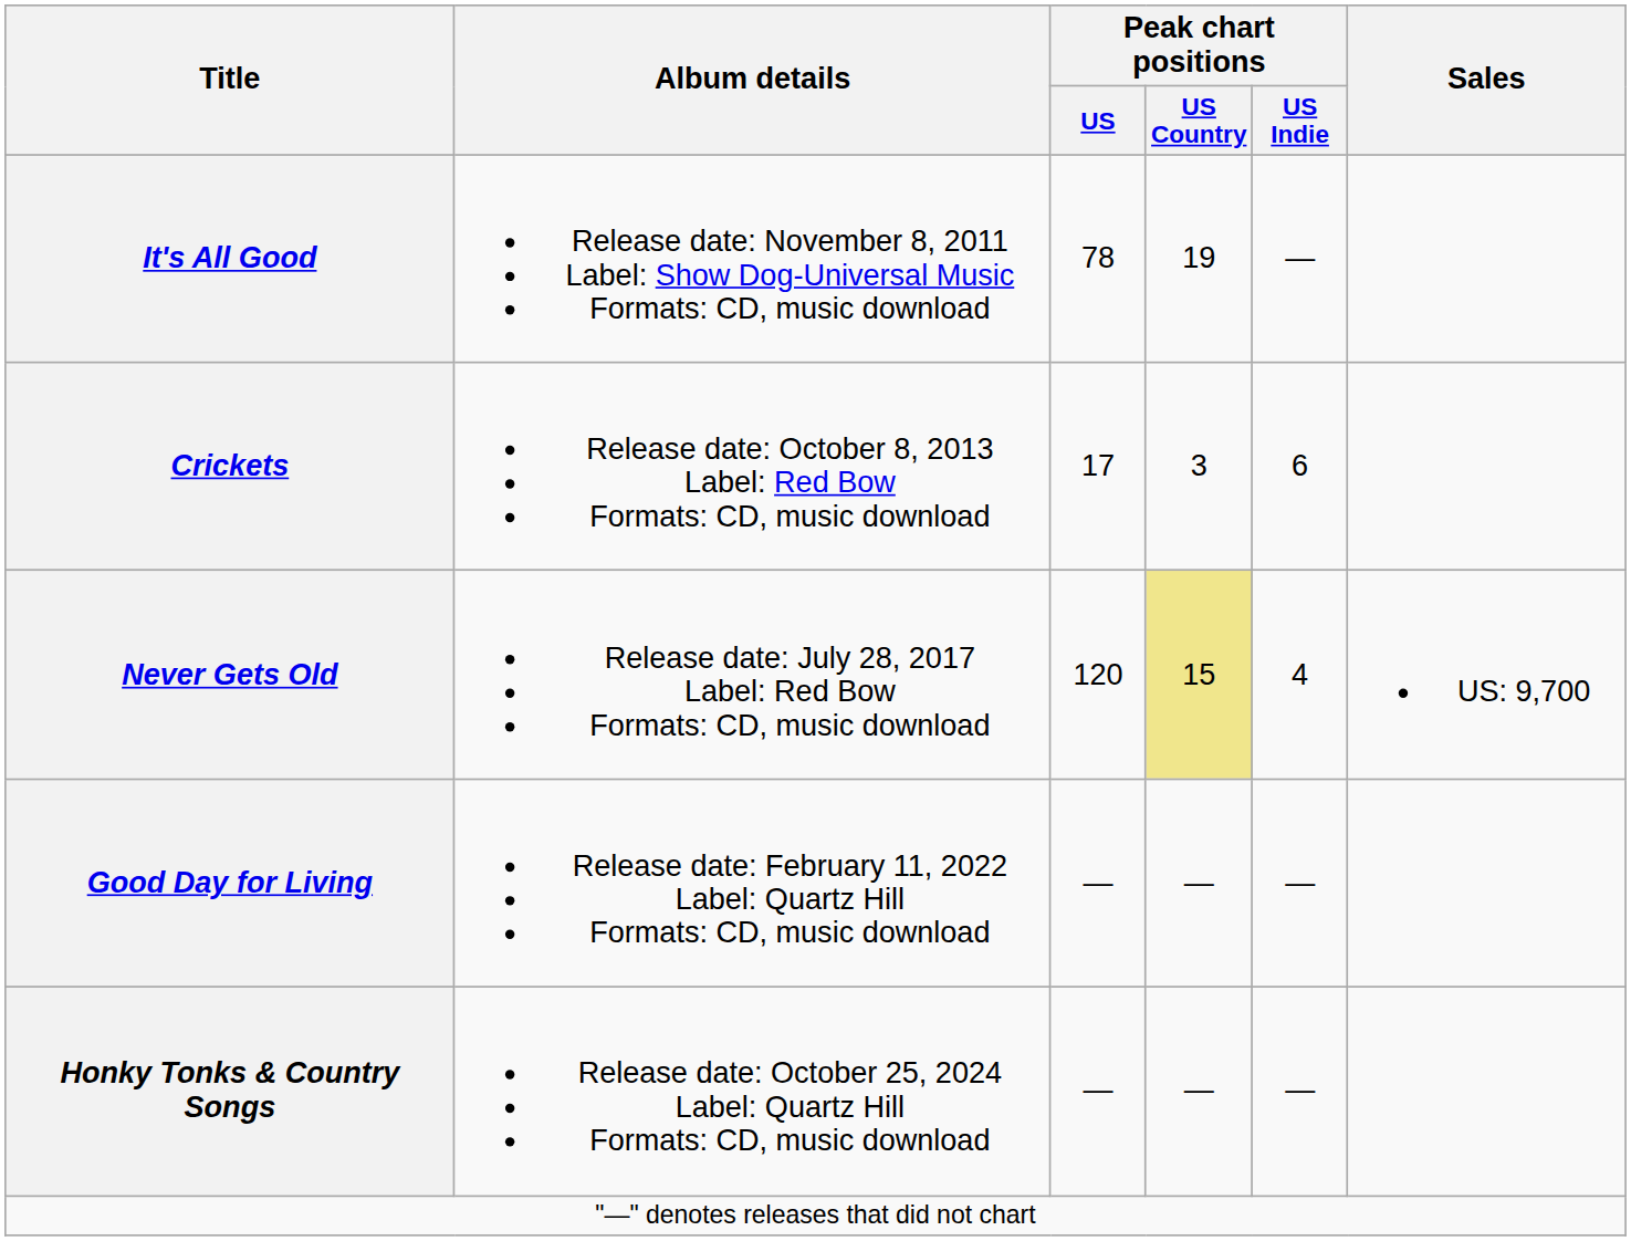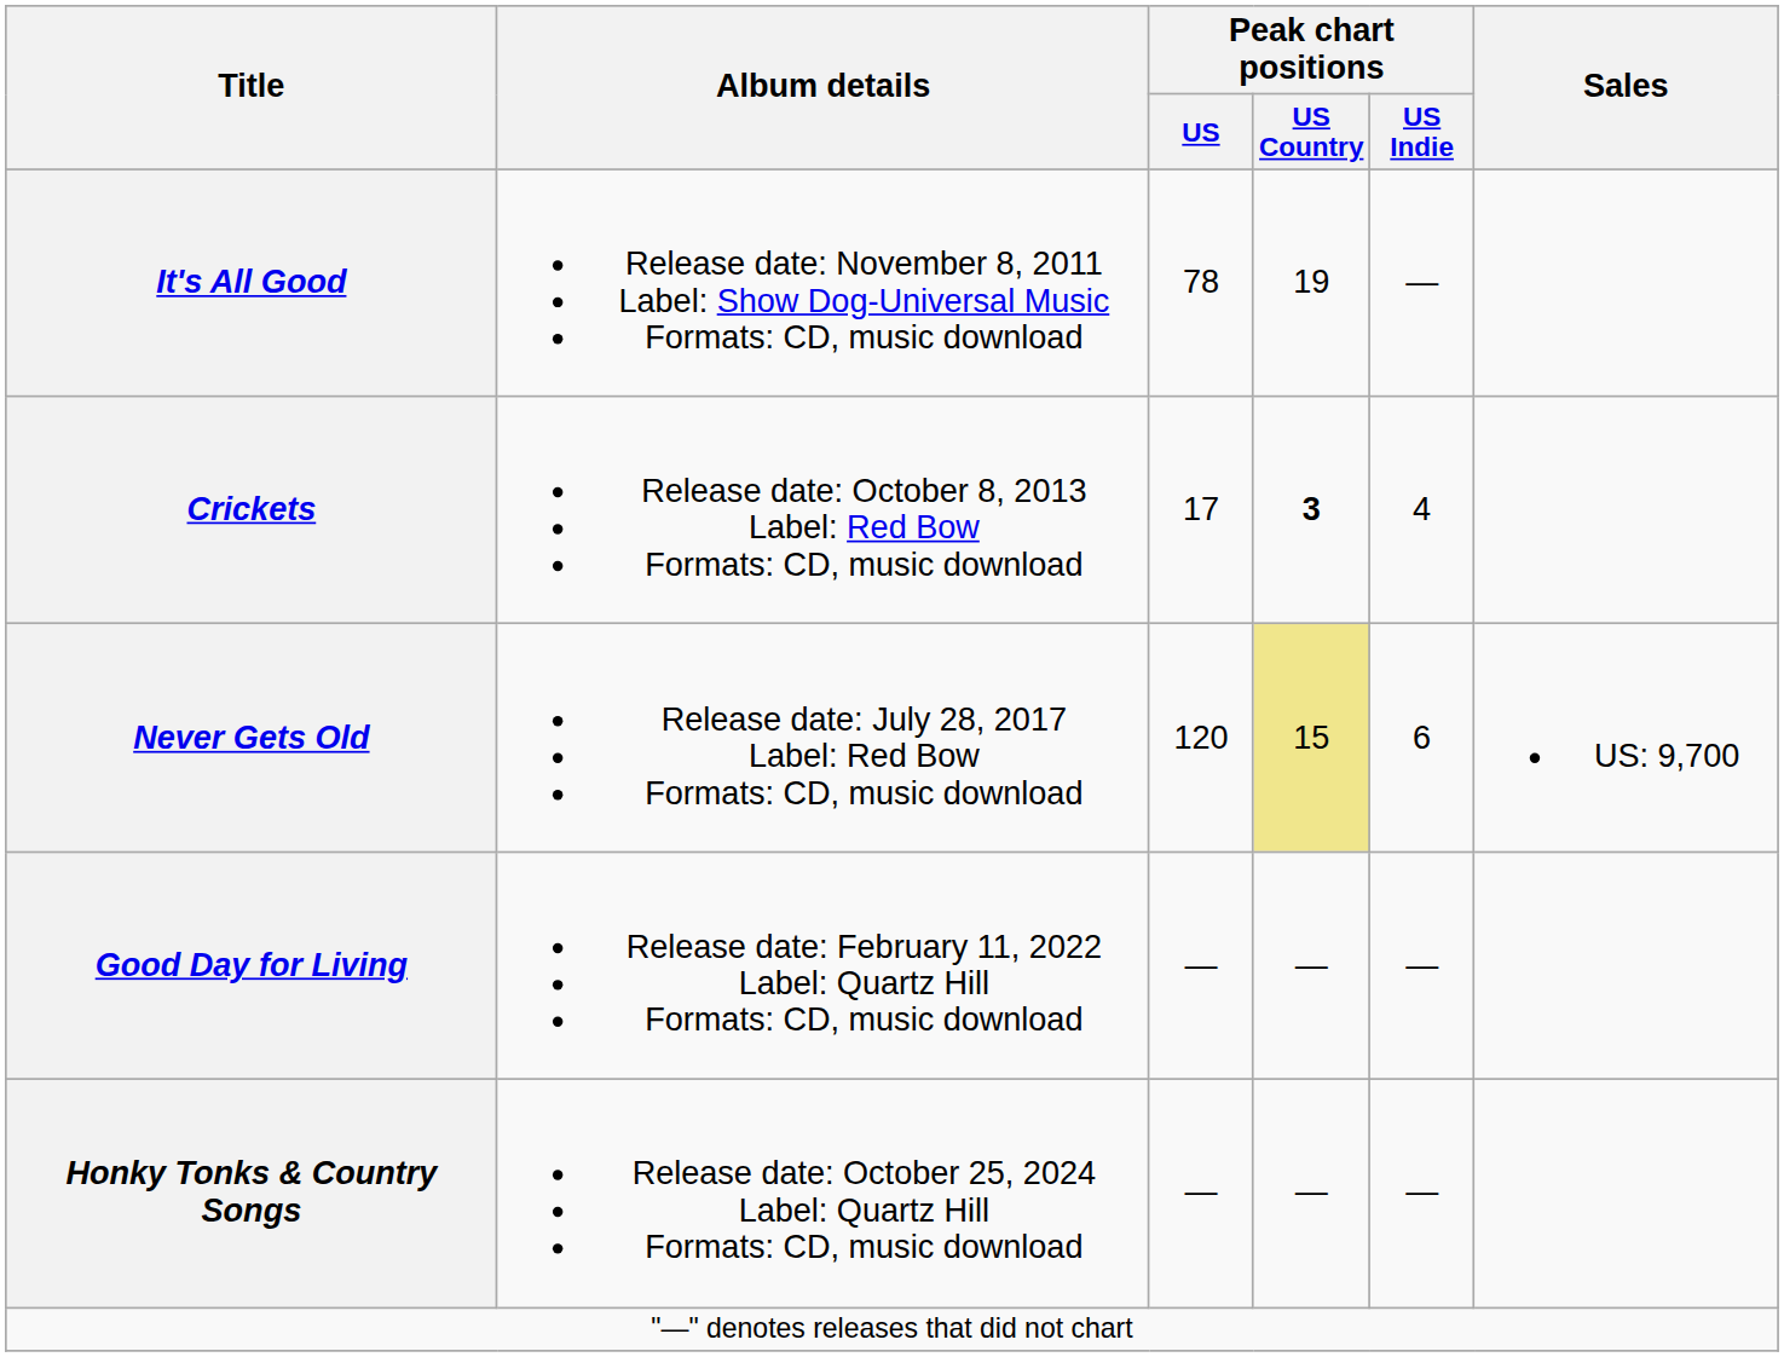Crickets | Peak chart positions / US Country: normal -> bold
Crickets | Peak chart positions / US Indie: 6 -> 4
Never Gets Old | Peak chart positions / US Indie: 4 -> 6
